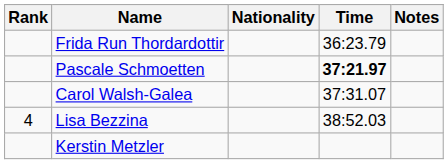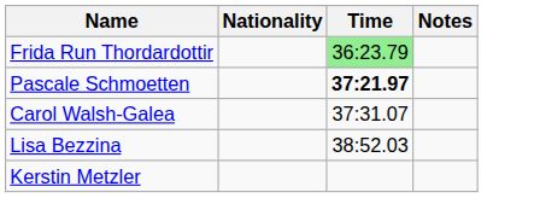- column: Rank | 4
Frida Run Thordardottir | Time: no background -> lightgreen background
